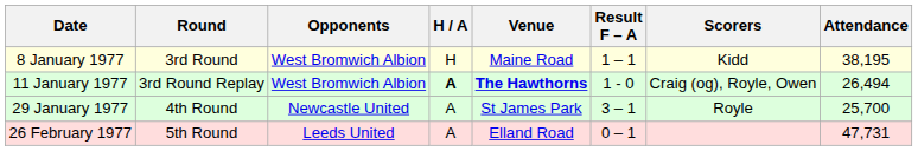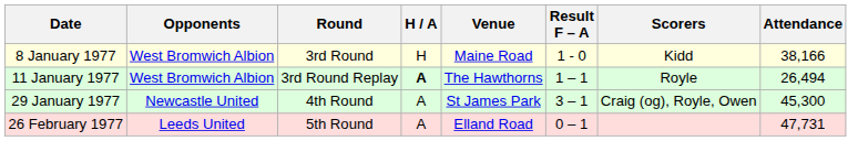columns swapped: Round <-> Opponents
8 January 1977 | Result F – A: 1 – 1 -> 1 - 0
8 January 1977 | Attendance: 38,195 -> 38,166
11 January 1977 | Venue: bold -> normal
11 January 1977 | Result F – A: 1 - 0 -> 1 – 1
11 January 1977 | Scorers: Craig (og), Royle, Owen -> Royle
29 January 1977 | Scorers: Royle -> Craig (og), Royle, Owen
29 January 1977 | Attendance: 25,700 -> 45,300
